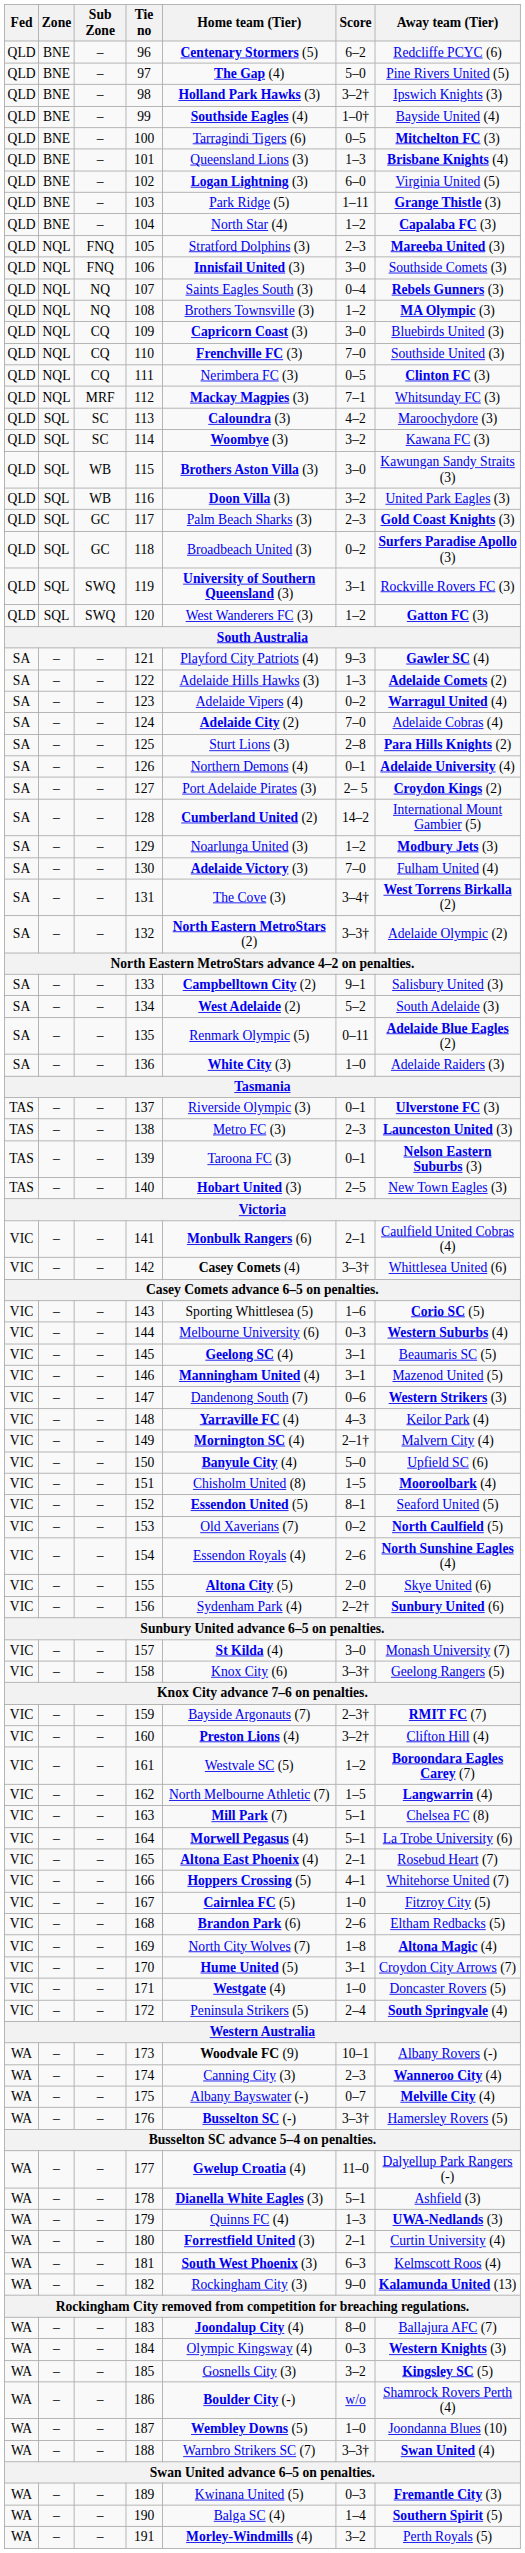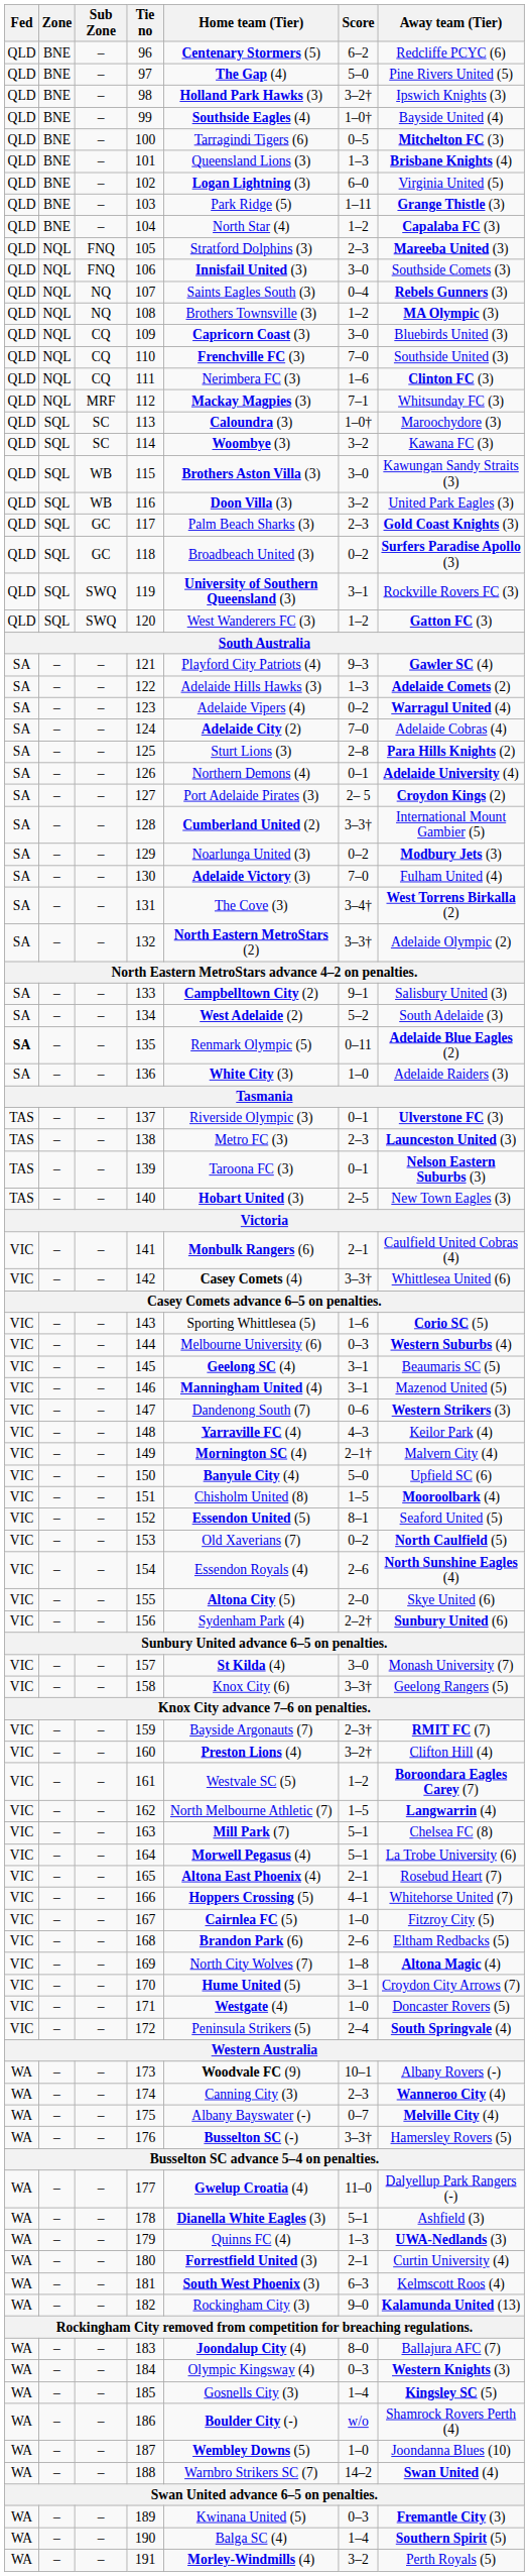111 | Score: 0–5 -> 1–6
113 | Score: 4–2 -> 1–0†
128 | Score: 14–2 -> 3–3†
129 | Score: 1–2 -> 0–2
135 | Fed: normal -> bold
185 | Score: 3–2 -> 1–4
188 | Score: 3–3† -> 14–2
